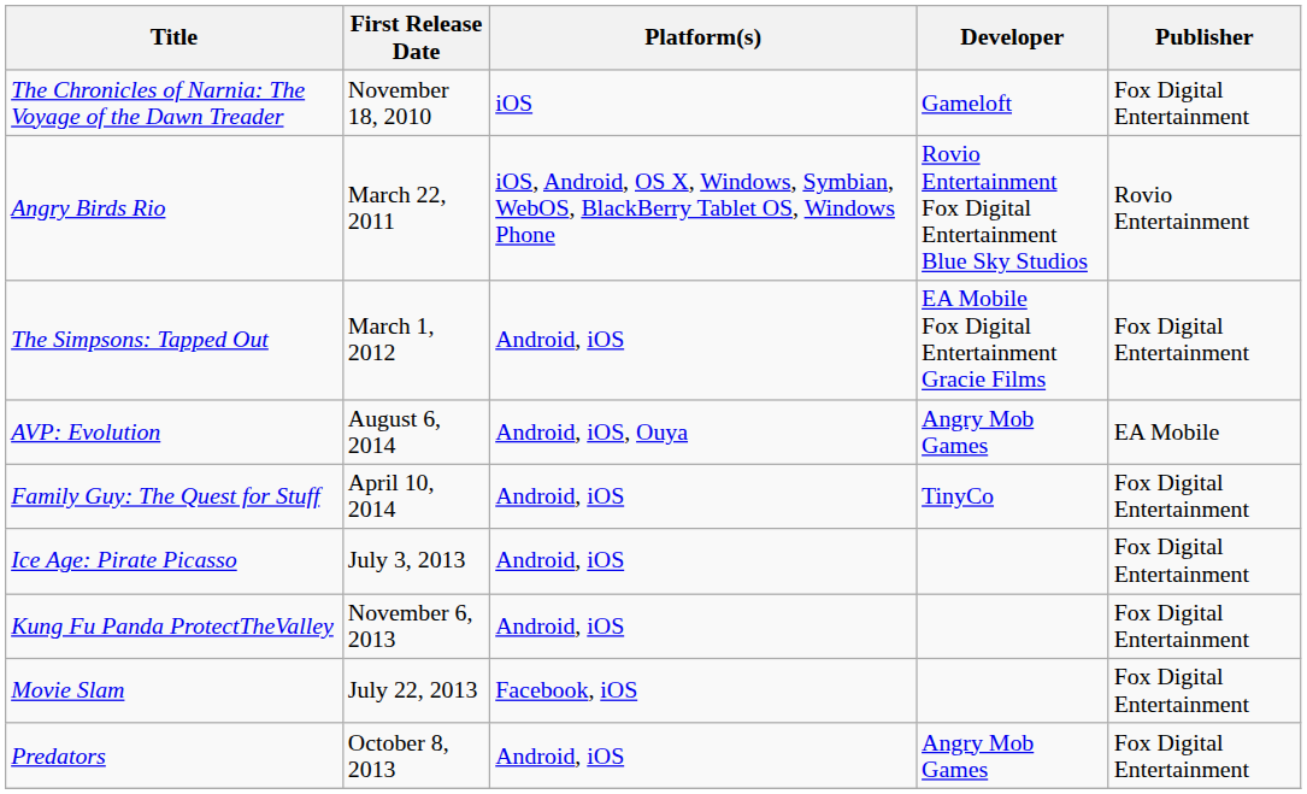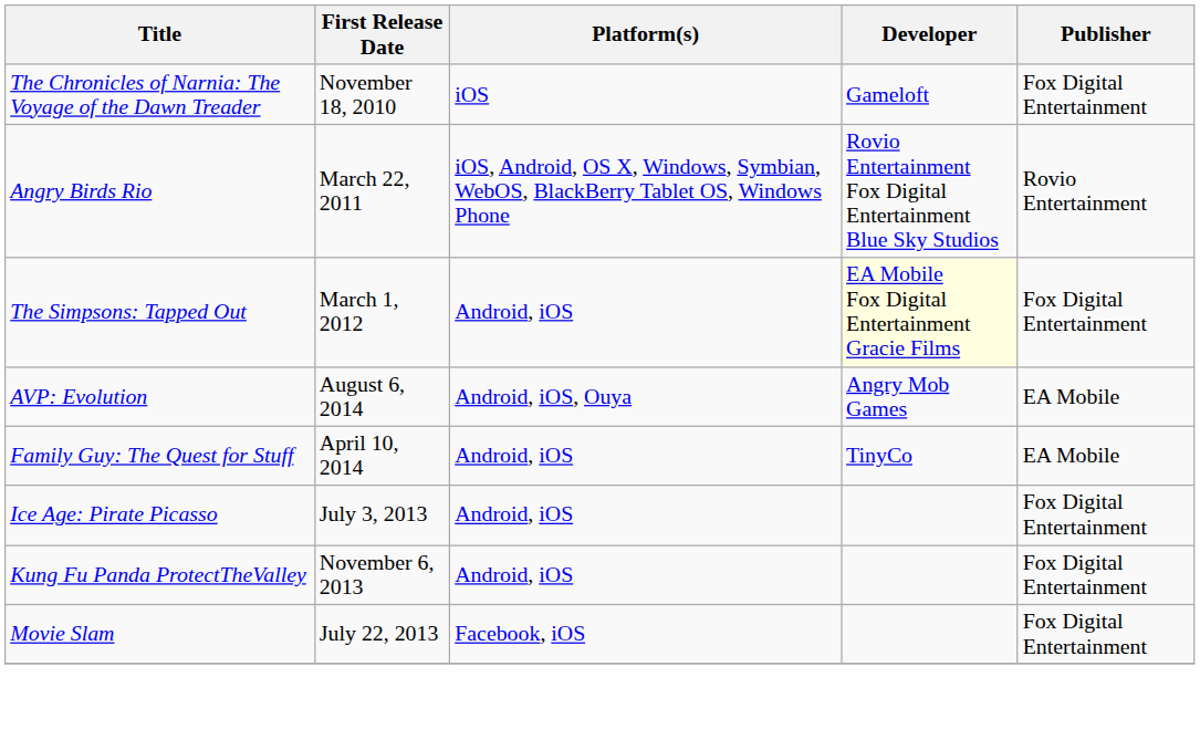The Simpsons: Tapped Out | Developer: no background -> lightyellow background
Family Guy: The Quest for Stuff | Publisher: Fox Digital Entertainment -> EA Mobile
- row: Predators | October 8, 2013 | Android, iOS | Angry Mob Games | Fox Digital Entertainment
